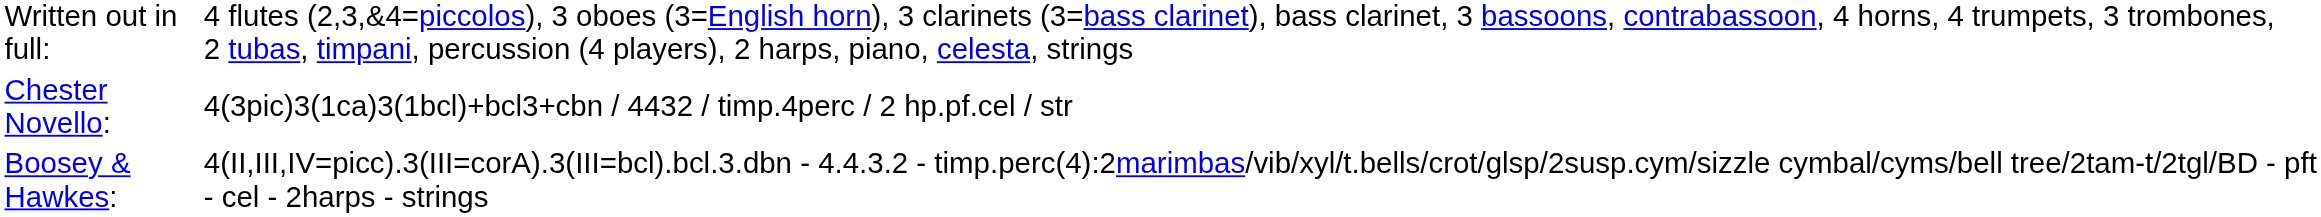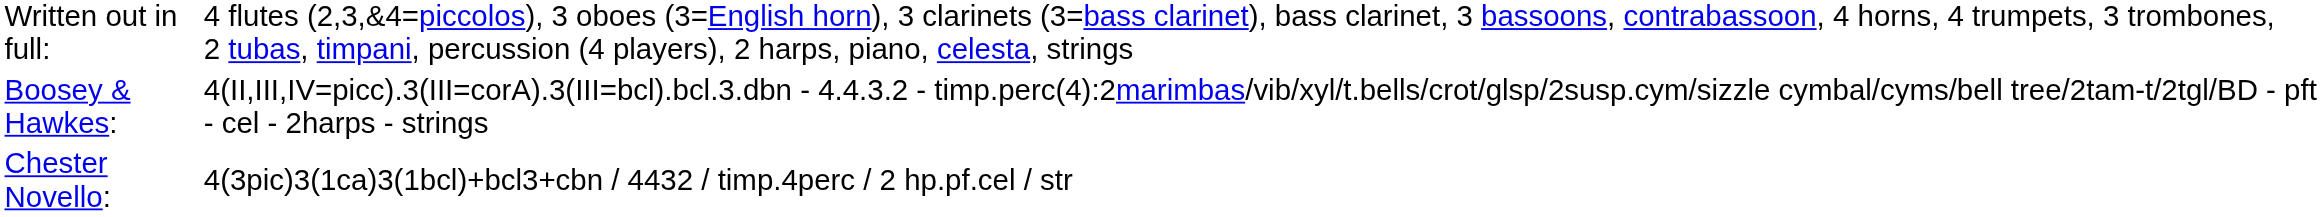rows swapped: Chester Novello: <-> Boosey & Hawkes:
